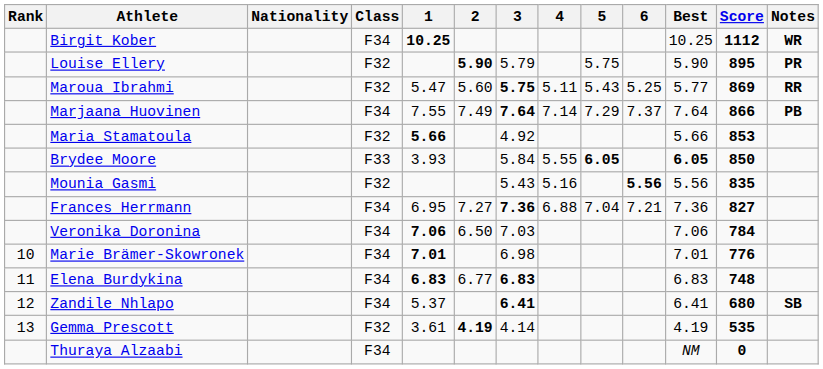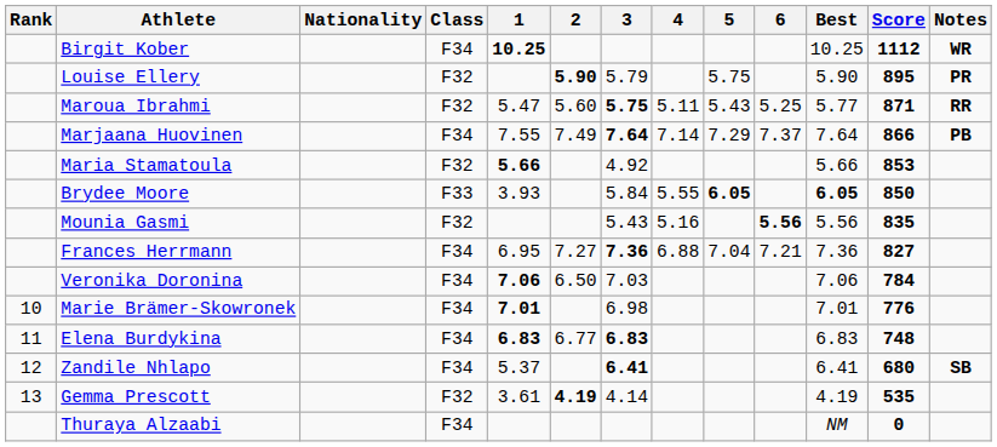Maroua Ibrahmi | Score: 869 -> 871
